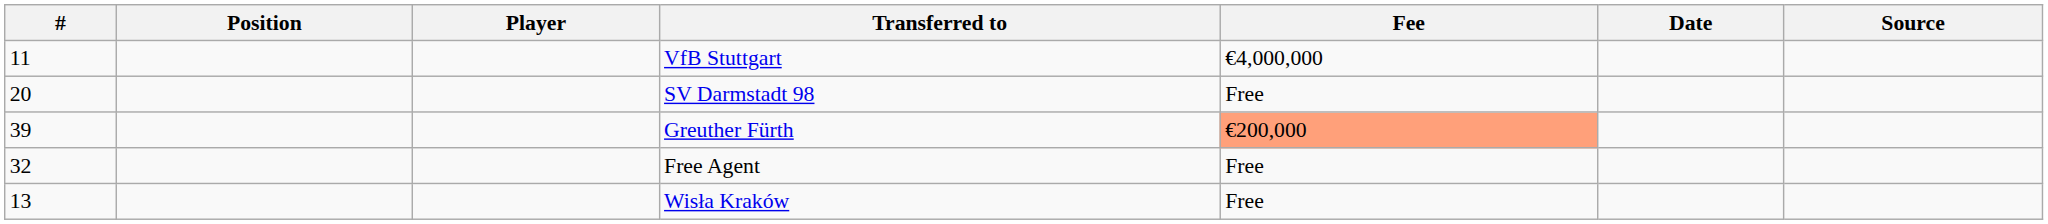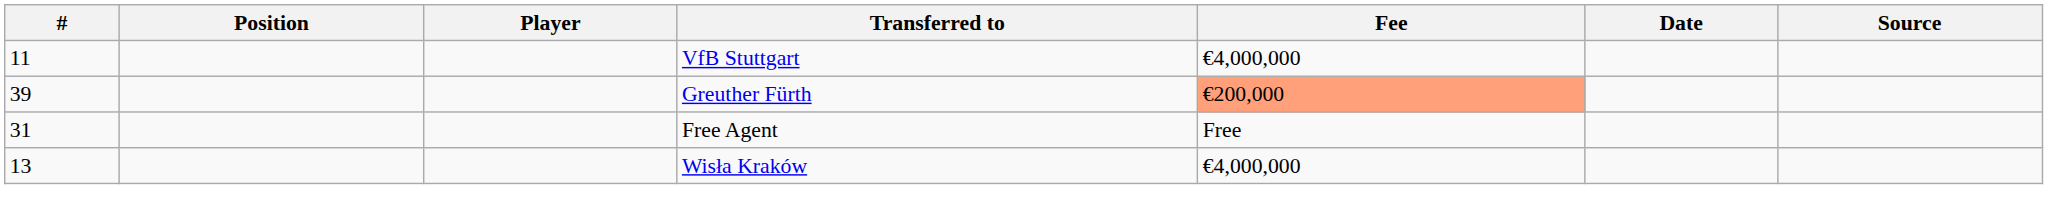- row: 20 | SV Darmstadt 98 | Free
Free Agent | #: 32 -> 31
Wisła Kraków | Fee: Free -> €4,000,000
